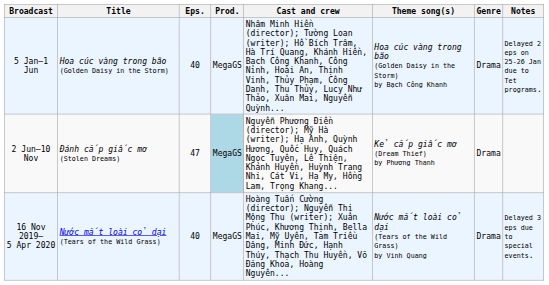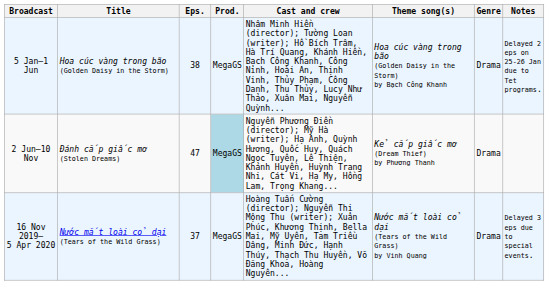5 Jan–1 Jun | Eps.: 40 -> 38
16 Nov 2019– 5 Apr 2020 | Eps.: 40 -> 37
